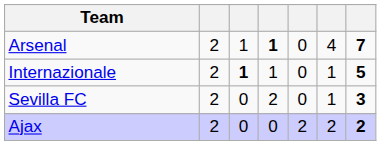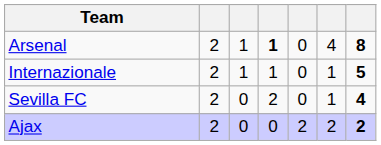Arsenal | column 7: 7 -> 8
Internazionale | column 3: bold -> normal
Sevilla FC | column 7: 3 -> 4
